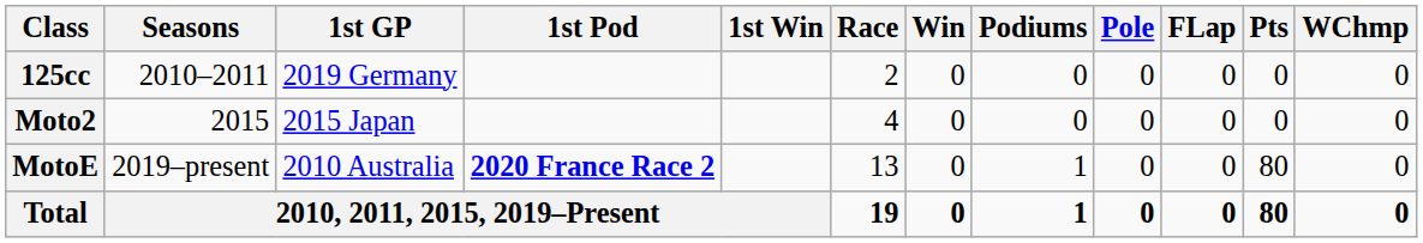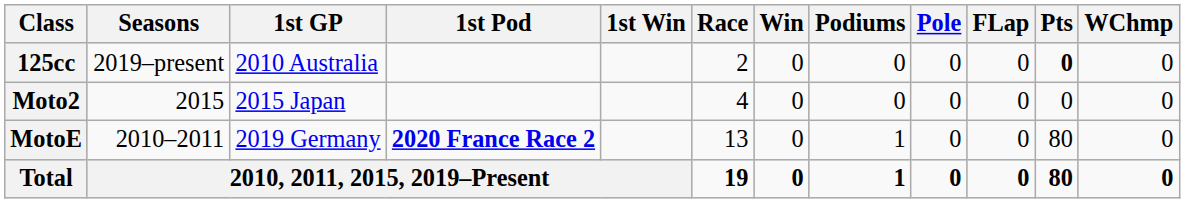125cc | Seasons: 2010–2011 -> 2019–present
125cc | 1st GP: 2019 Germany -> 2010 Australia
125cc | Pts: normal -> bold
MotoE | Seasons: 2019–present -> 2010–2011
MotoE | 1st GP: 2010 Australia -> 2019 Germany
